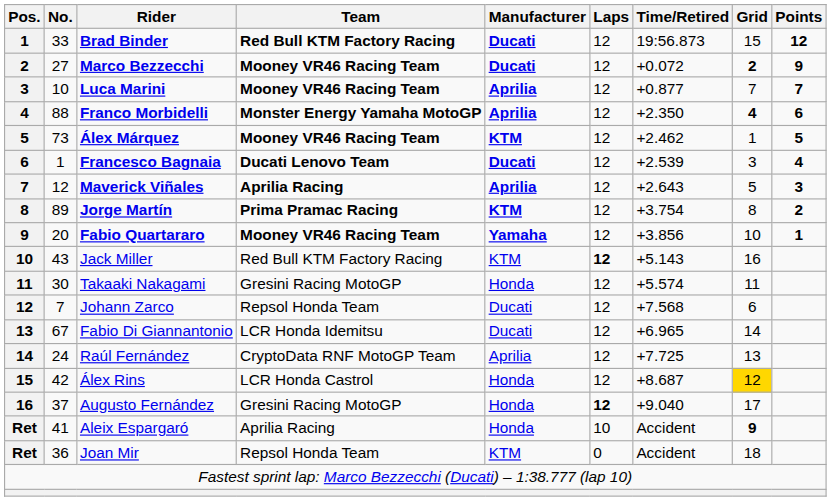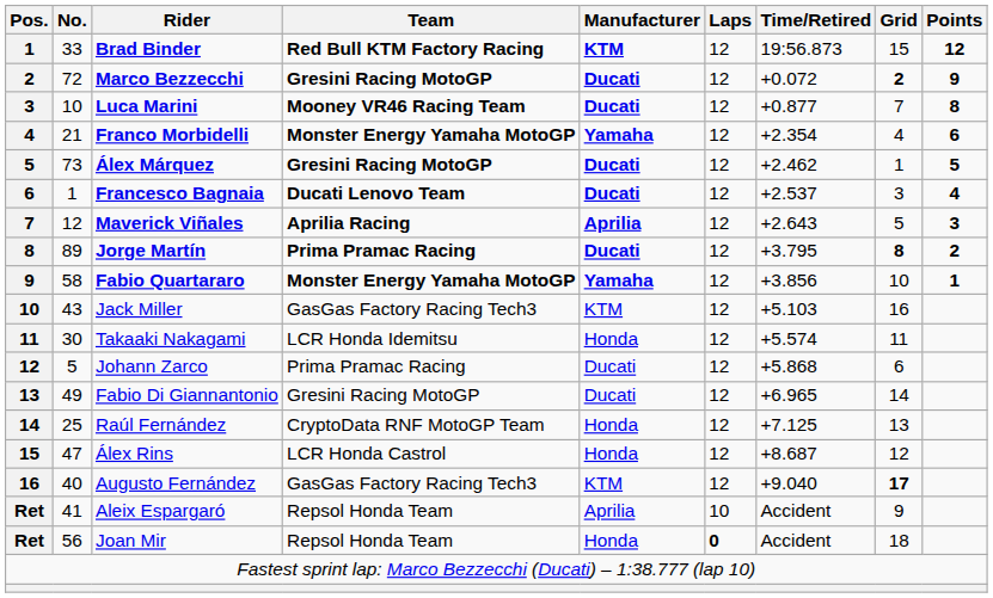Brad Binder | Manufacturer: Ducati -> KTM
Marco Bezzecchi | No.: 27 -> 72
Marco Bezzecchi | Team: Mooney VR46 Racing Team -> Gresini Racing MotoGP
Luca Marini | Manufacturer: Aprilia -> Ducati
Luca Marini | Points: 7 -> 8
Franco Morbidelli | No.: 88 -> 21
Franco Morbidelli | Manufacturer: Aprilia -> Yamaha
Franco Morbidelli | Time/Retired: +2.350 -> +2.354
Franco Morbidelli | Grid: bold -> normal
Álex Márquez | Team: Mooney VR46 Racing Team -> Gresini Racing MotoGP
Álex Márquez | Manufacturer: KTM -> Ducati
Francesco Bagnaia | Time/Retired: +2.539 -> +2.537
Jorge Martín | Manufacturer: KTM -> Ducati
Jorge Martín | Time/Retired: +3.754 -> +3.795
Jorge Martín | Grid: normal -> bold
Fabio Quartararo | No.: 20 -> 58
Fabio Quartararo | Team: Mooney VR46 Racing Team -> Monster Energy Yamaha MotoGP
Jack Miller | Team: Red Bull KTM Factory Racing -> GasGas Factory Racing Tech3
Jack Miller | Laps: bold -> normal
Jack Miller | Time/Retired: +5.143 -> +5.103
Takaaki Nakagami | Team: Gresini Racing MotoGP -> LCR Honda Idemitsu
Johann Zarco | No.: 7 -> 5
Johann Zarco | Team: Repsol Honda Team -> Prima Pramac Racing
Johann Zarco | Time/Retired: +7.568 -> +5.868
Fabio Di Giannantonio | No.: 67 -> 49
Fabio Di Giannantonio | Team: LCR Honda Idemitsu -> Gresini Racing MotoGP
Raúl Fernández | No.: 24 -> 25
Raúl Fernández | Manufacturer: Aprilia -> Honda
Raúl Fernández | Time/Retired: +7.725 -> +7.125
Álex Rins | No.: 42 -> 47
Álex Rins | Grid: gold background -> no background
Augusto Fernández | No.: 37 -> 40
Augusto Fernández | Team: Gresini Racing MotoGP -> GasGas Factory Racing Tech3
Augusto Fernández | Manufacturer: Honda -> KTM
Augusto Fernández | Laps: bold -> normal
Augusto Fernández | Grid: normal -> bold
Aleix Espargaró | Team: Aprilia Racing -> Repsol Honda Team
Aleix Espargaró | Manufacturer: Honda -> Aprilia
Aleix Espargaró | Grid: bold -> normal
Joan Mir | No.: 36 -> 56
Joan Mir | Manufacturer: KTM -> Honda
Joan Mir | Laps: normal -> bold
